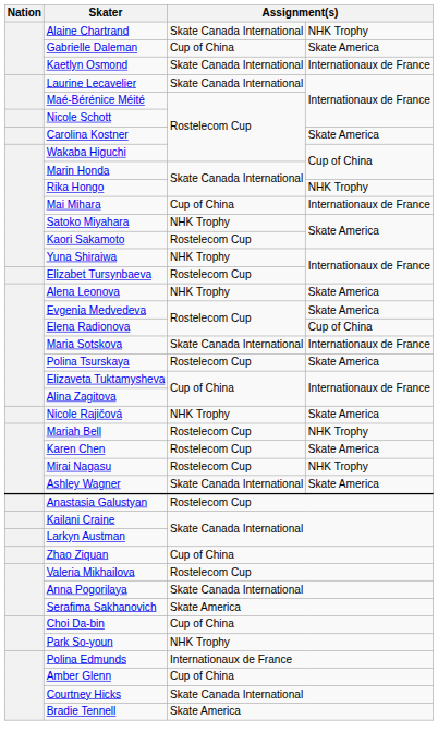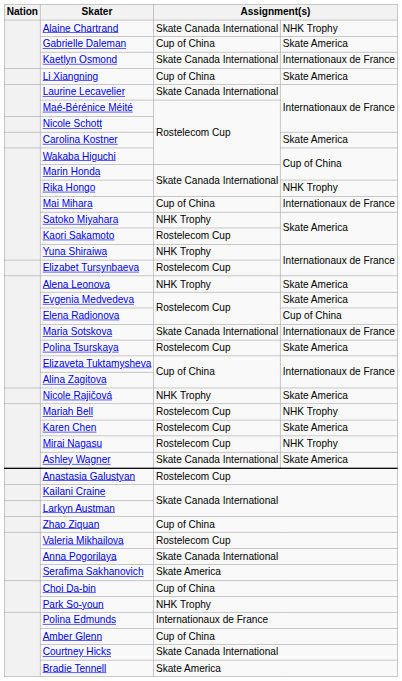+ row: Li Xiangning | Cup of China | Skate America
